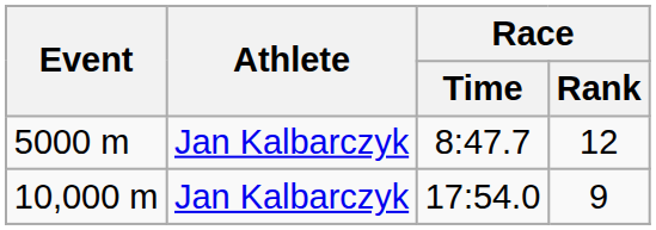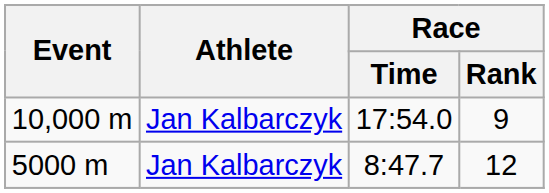rows swapped: 5000 m <-> 10,000 m
